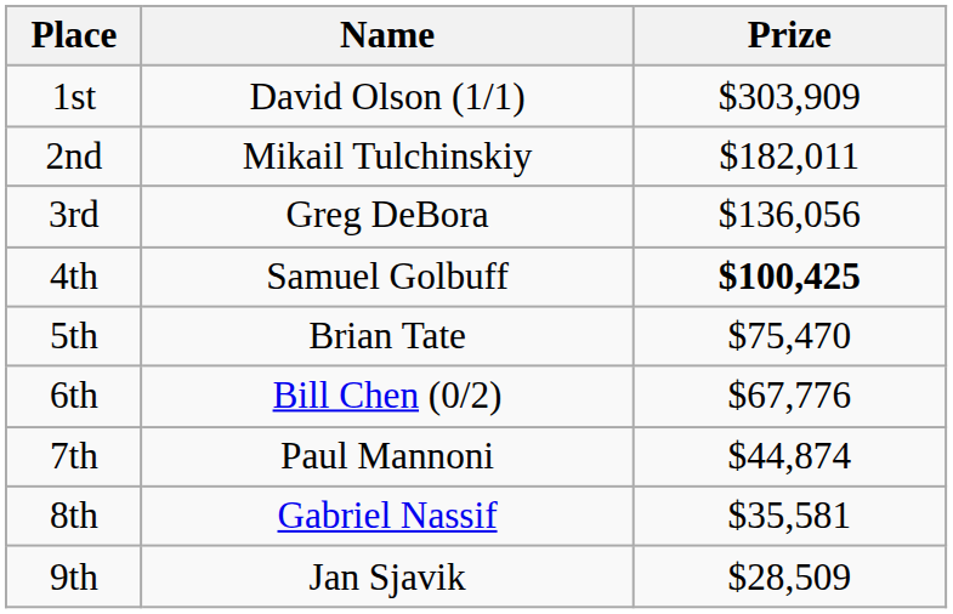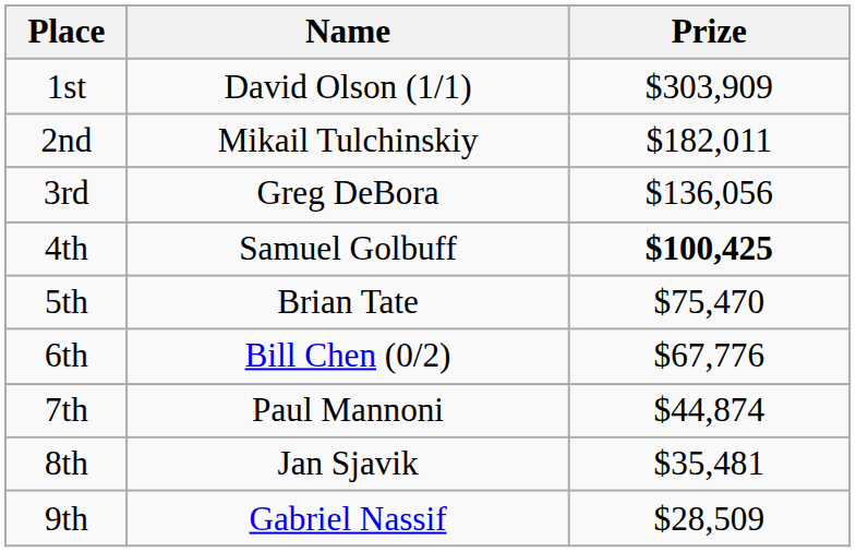8th | Name: Gabriel Nassif -> Jan Sjavik
8th | Prize: $35,581 -> $35,481
9th | Name: Jan Sjavik -> Gabriel Nassif
